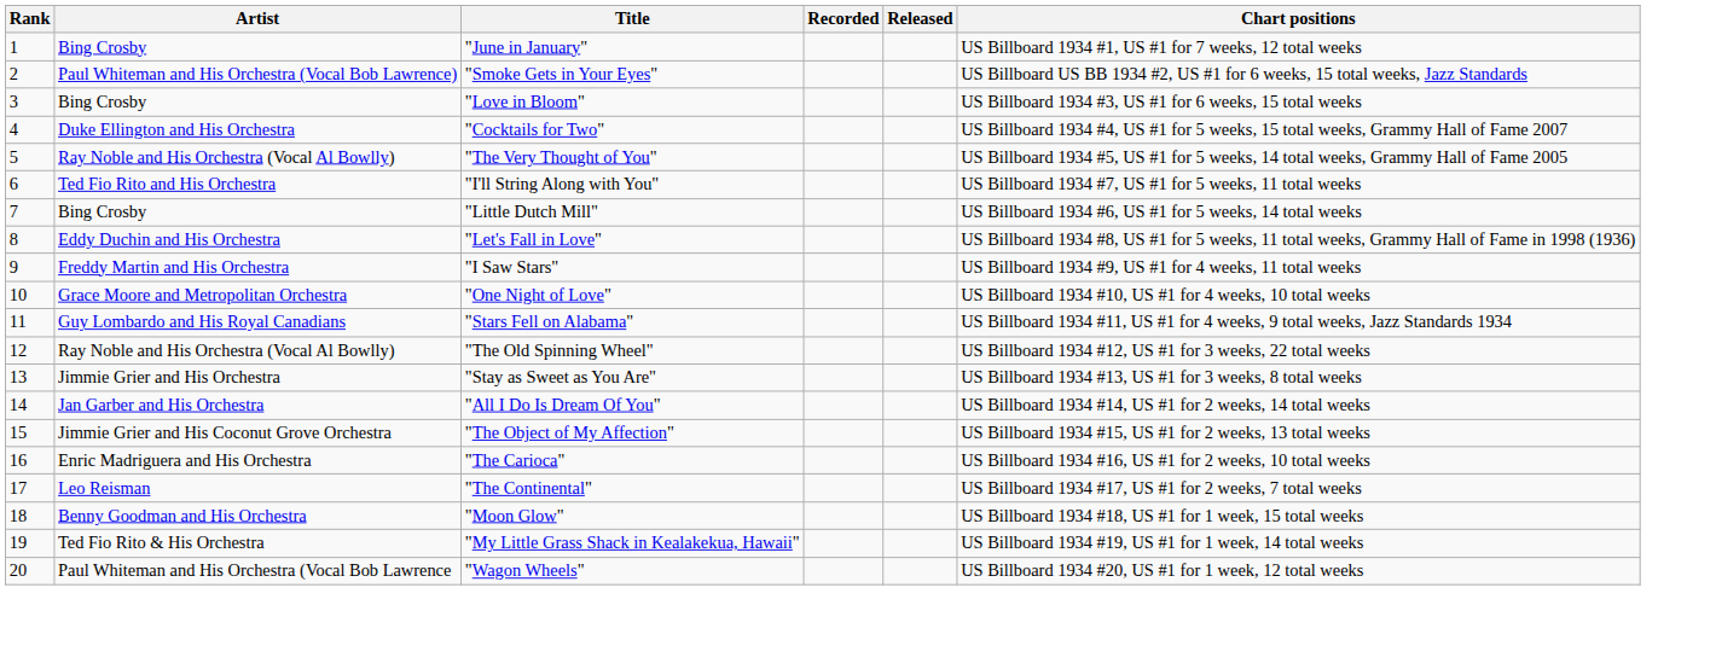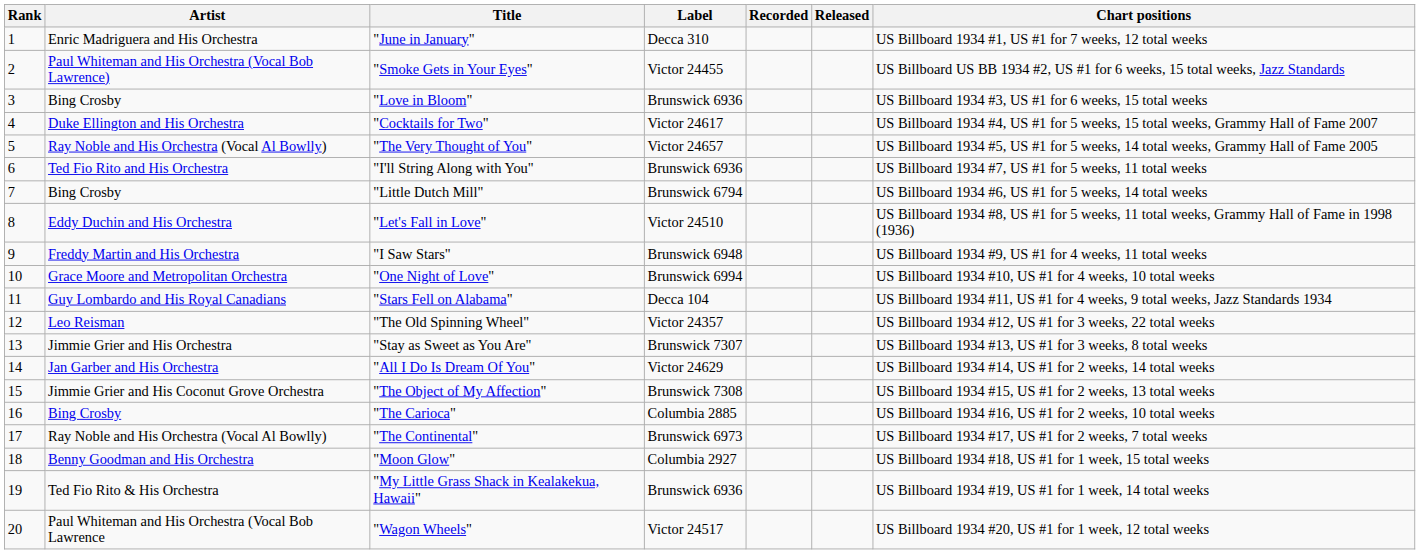+ column: Label | Decca 310 | Victor 24455 | Brunswick 6936 | Victor 24617 | Victor 24657 | Brunswick 6936 | Brunswick 6794 | Victor 24510 | Brunswick 6948 | Brunswick 6994 | Decca 104 | Victor 24357 | Brunswick 7307 | Victor 24629 | Brunswick 7308 | Columbia 2885 | Brunswick 6973 | Columbia 2927 | Brunswick 6936 | Victor 24517
"June in January" | Artist: Bing Crosby -> Enric Madriguera and His Orchestra
"The Old Spinning Wheel" | Artist: Ray Noble and His Orchestra (Vocal Al Bowlly) -> Leo Reisman
"The Carioca" | Artist: Enric Madriguera and His Orchestra -> Bing Crosby
"The Continental" | Artist: Leo Reisman -> Ray Noble and His Orchestra (Vocal Al Bowlly)
